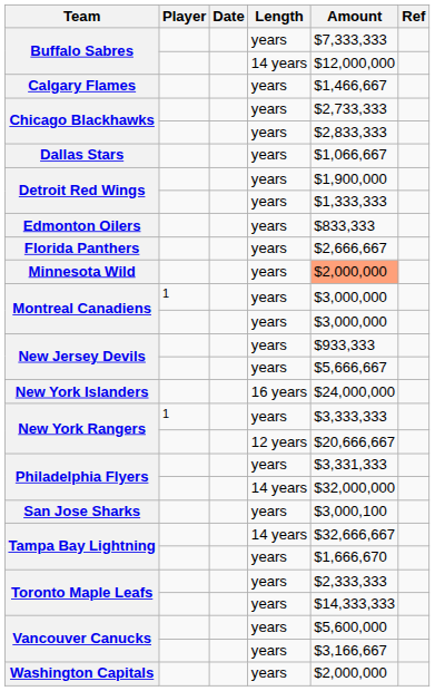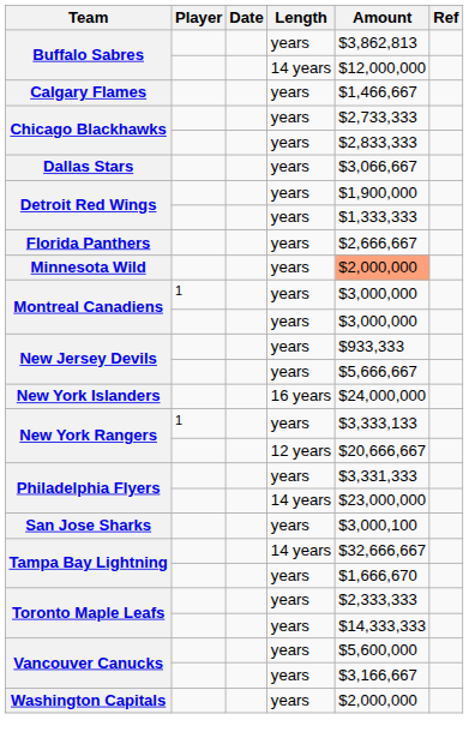Buffalo Sabres / years | Amount: $7,333,333 -> $3,862,813
Dallas Stars | Amount: $1,066,667 -> $3,066,667
- row: Edmonton Oilers | years | $833,333
New York Rangers / years | Amount: $3,333,333 -> $3,333,133
Philadelphia Flyers / 14 years | Amount: $32,000,000 -> $23,000,000
